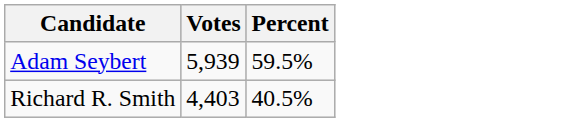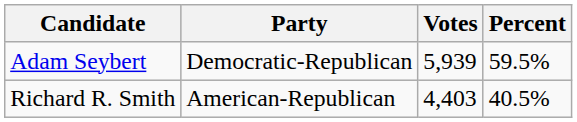+ column: Party | Democratic-Republican | American-Republican
